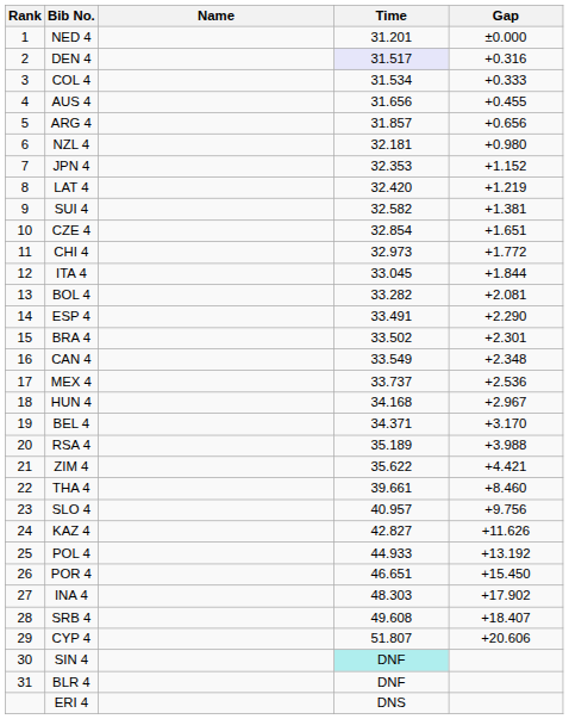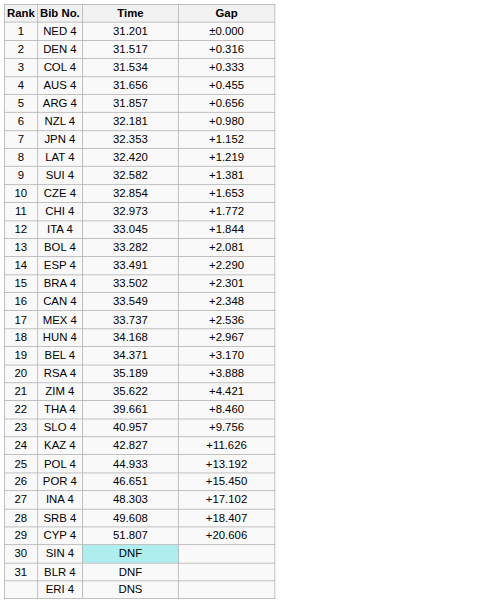- column: Name
DEN 4 | Time: lavender background -> no background
CZE 4 | Gap: +1.651 -> +1.653
RSA 4 | Gap: +3.988 -> +3.888
INA 4 | Gap: +17.902 -> +17.102
